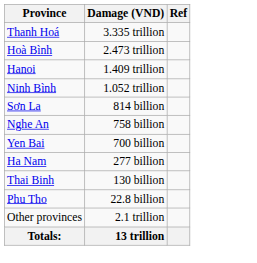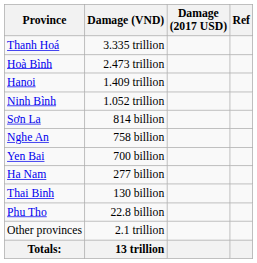+ column: Damage (2017 USD)
